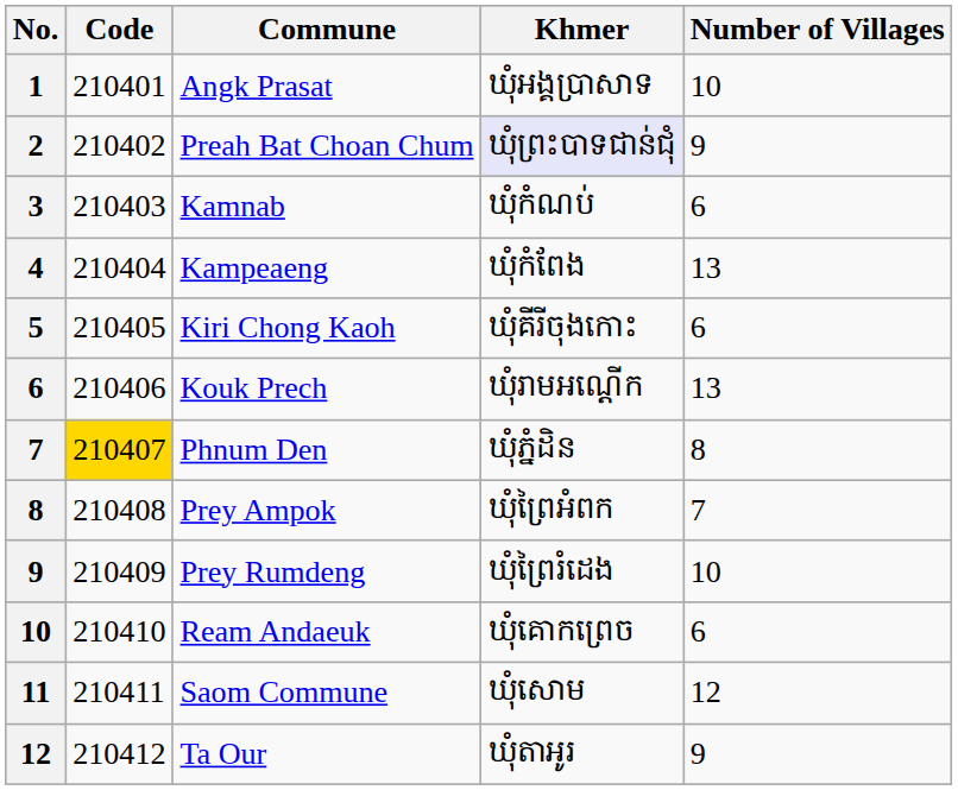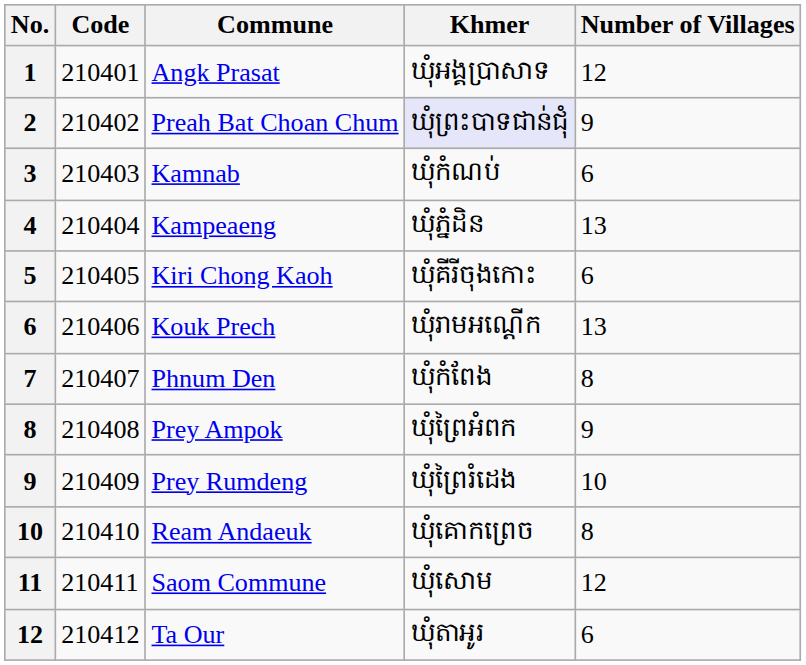Angk Prasat | Number of Villages: 10 -> 12
Kampeaeng | Khmer: ឃុំកំពែង -> ឃុំភ្នំដិន
Phnum Den | Code: gold background -> no background
Phnum Den | Khmer: ឃុំភ្នំដិន -> ឃុំកំពែង
Prey Ampok | Number of Villages: 7 -> 9
Ream Andaeuk | Number of Villages: 6 -> 8
Ta Our | Number of Villages: 9 -> 6
